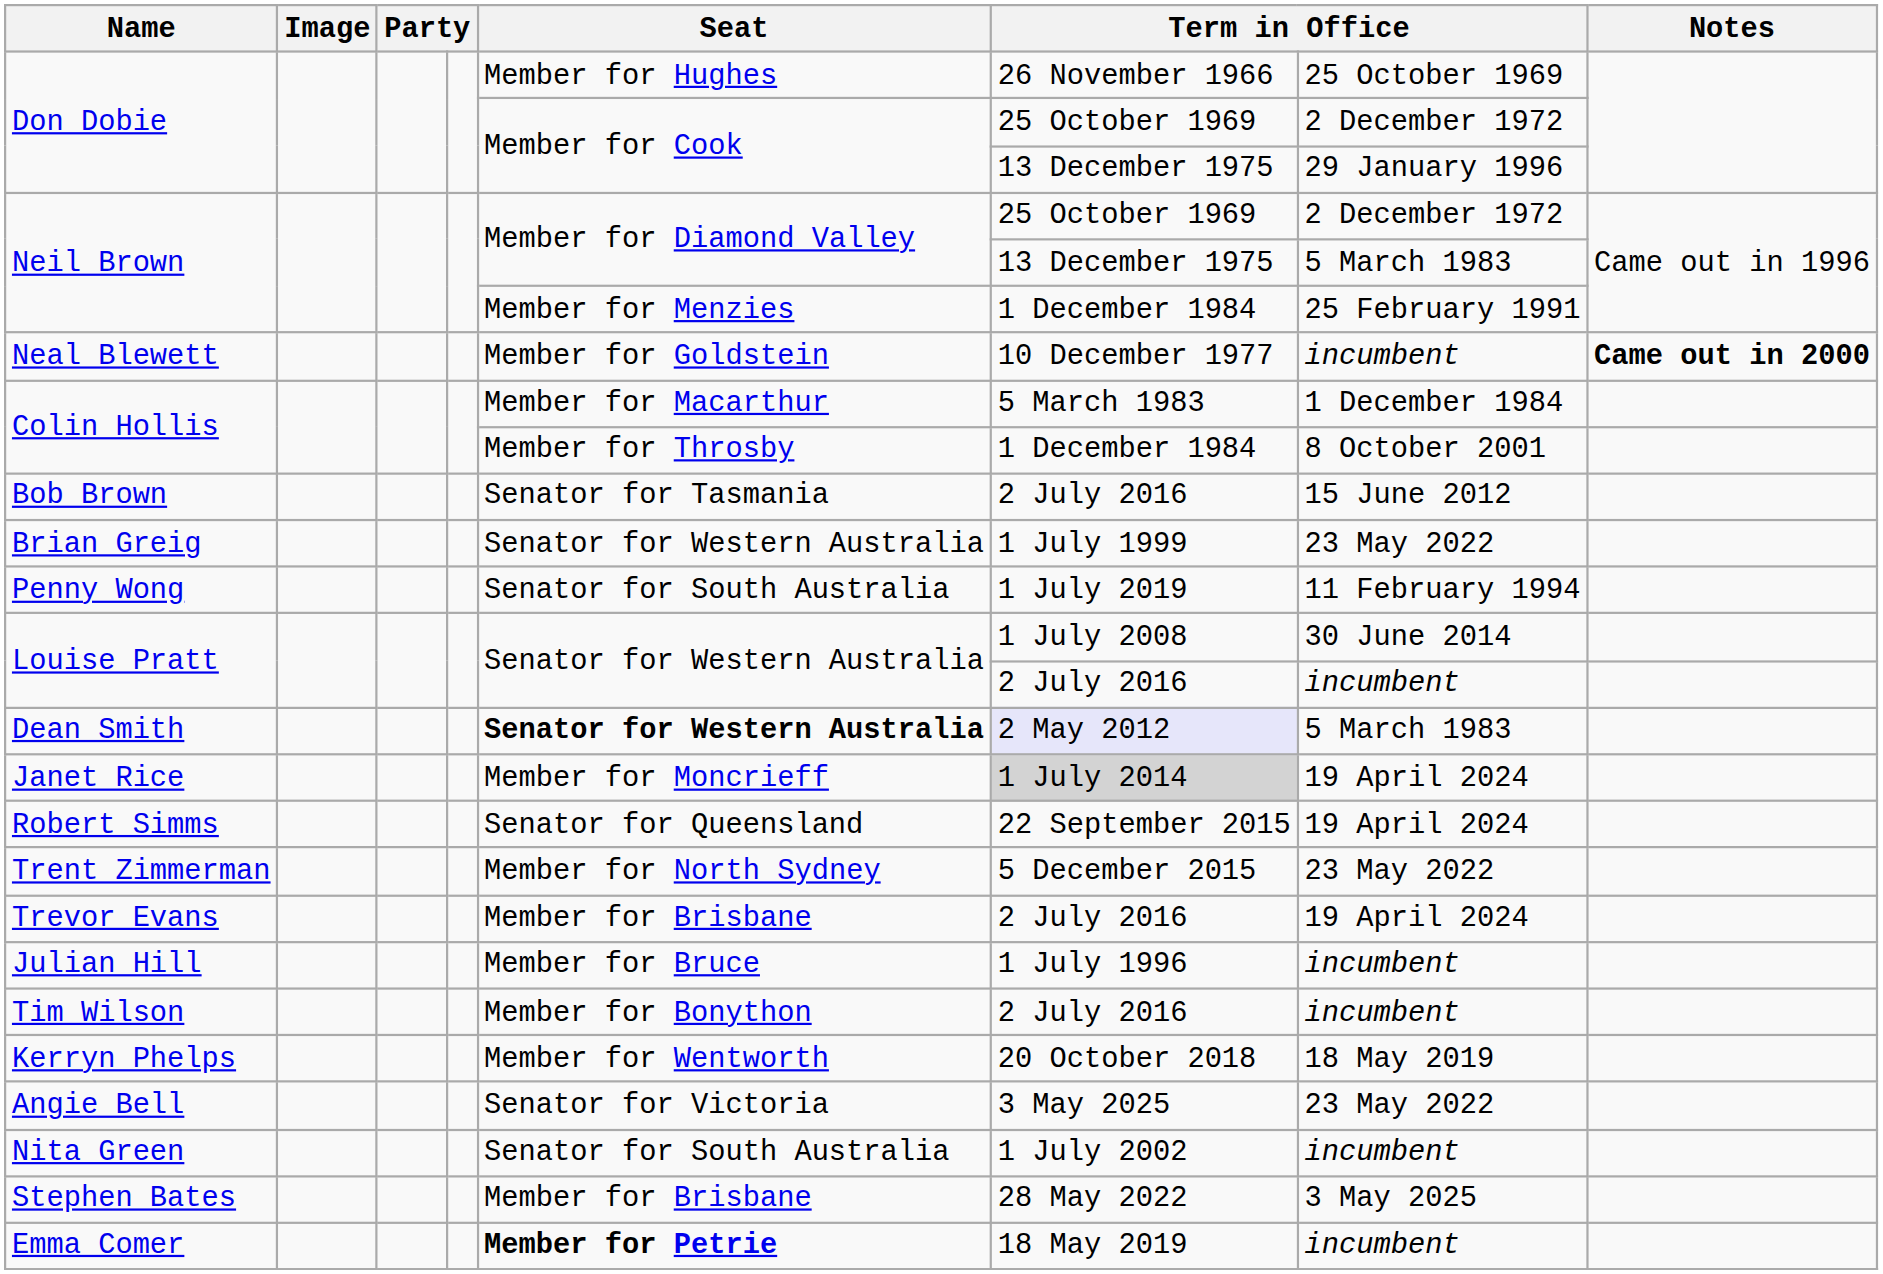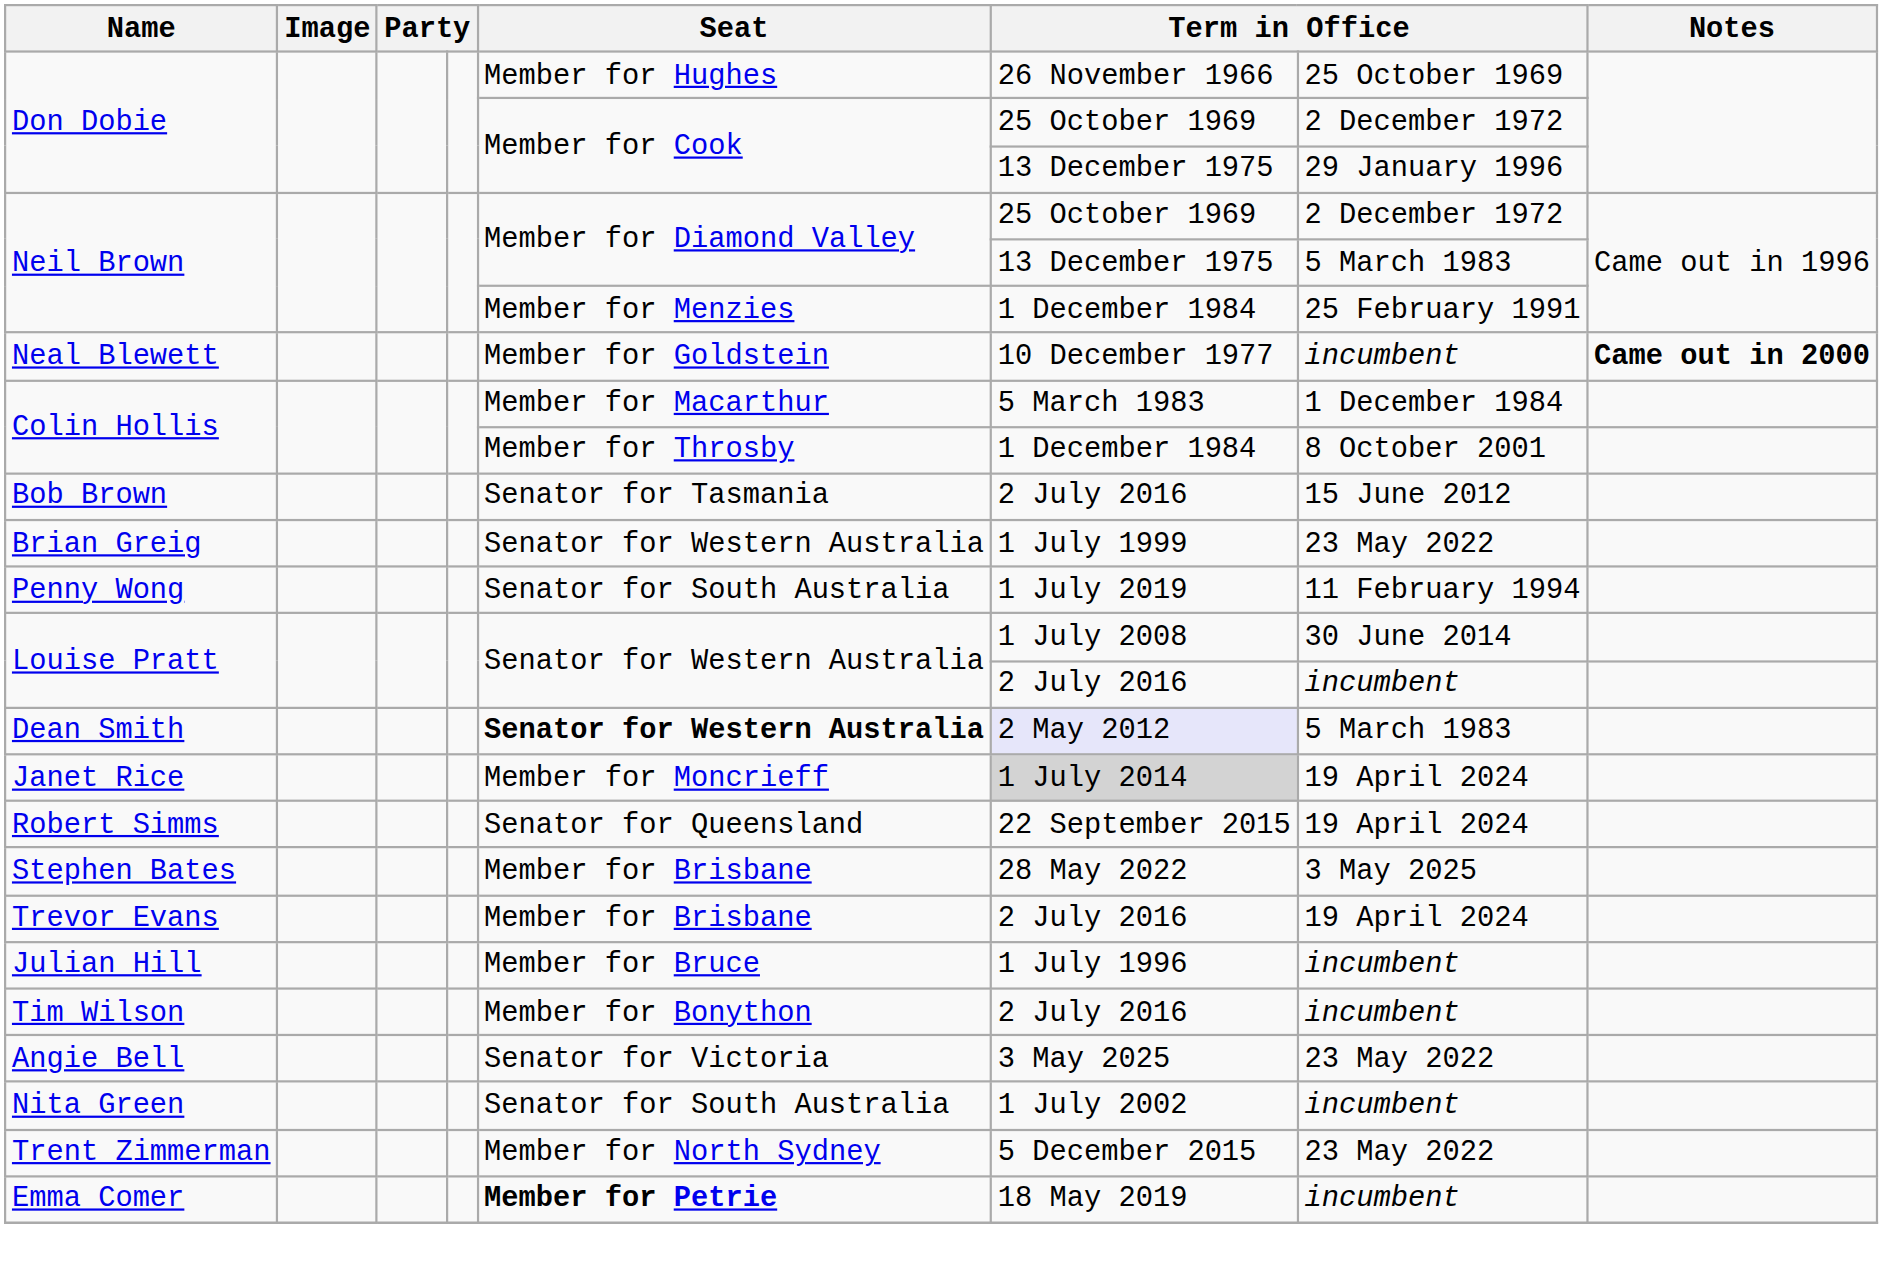rows swapped: Trent Zimmerman <-> Stephen Bates
- row: Kerryn Phelps | Member for Wentworth | 20 October 2018 | 18 May 2019
